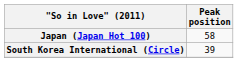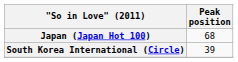Japan (Japan Hot 100) | Peak position: 58 -> 68
